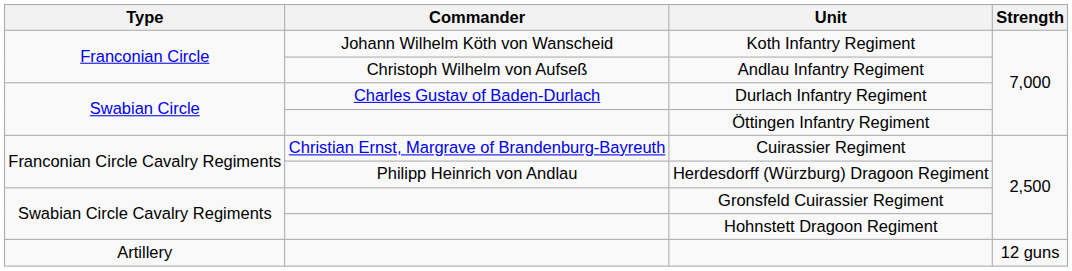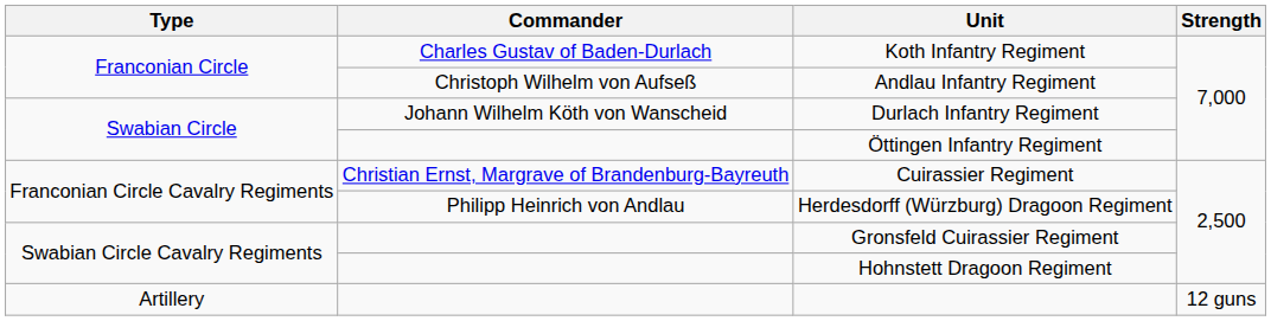Koth Infantry Regiment | Commander: Johann Wilhelm Köth von Wanscheid -> Charles Gustav of Baden-Durlach
Durlach Infantry Regiment | Commander: Charles Gustav of Baden-Durlach -> Johann Wilhelm Köth von Wanscheid
